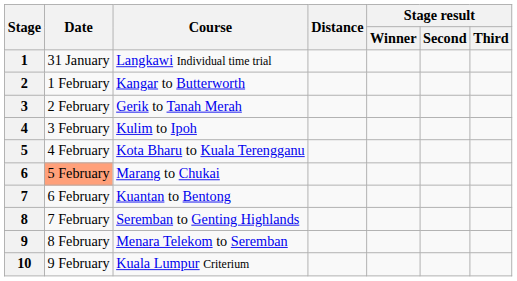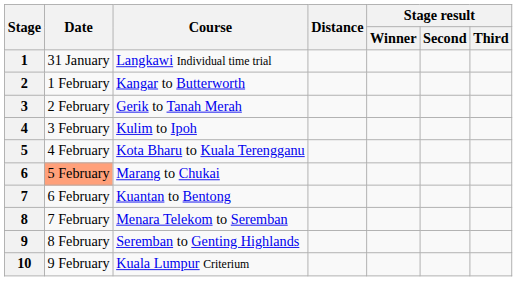8 | Course: Seremban to Genting Highlands -> Menara Telekom to Seremban
9 | Course: Menara Telekom to Seremban -> Seremban to Genting Highlands
